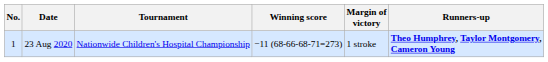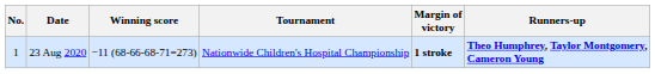columns swapped: Tournament <-> Winning score
23 Aug 2020 | Margin of victory: normal -> bold
